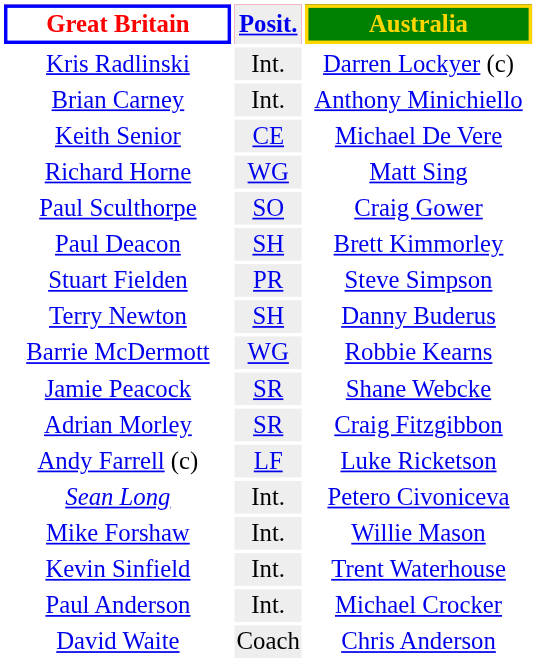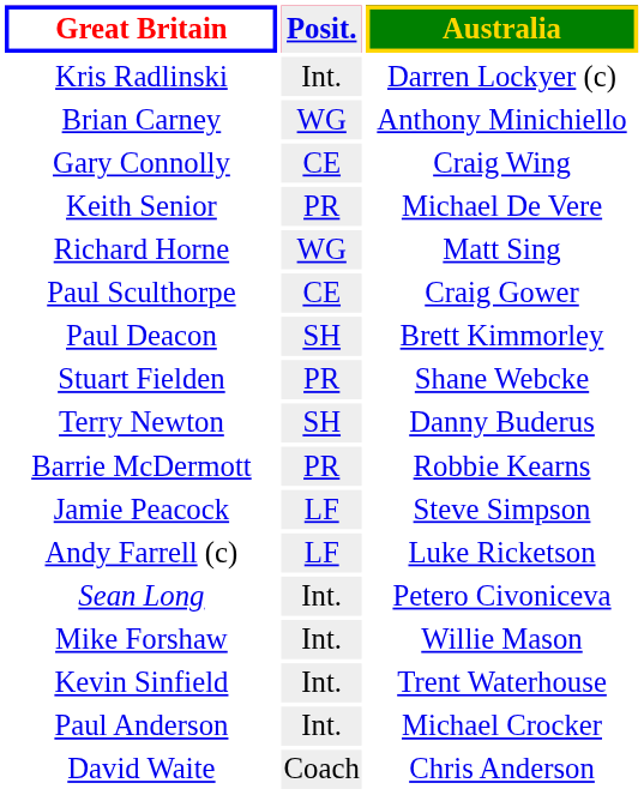Brian Carney | Posit.: Int. -> WG
+ row: Gary Connolly | CE | Craig Wing
Keith Senior | Posit.: CE -> PR
Paul Sculthorpe | Posit.: SO -> CE
Stuart Fielden | Australia: Steve Simpson -> Shane Webcke
Barrie McDermott | Posit.: WG -> PR
Jamie Peacock | Posit.: SR -> LF
Jamie Peacock | Australia: Shane Webcke -> Steve Simpson
- row: Adrian Morley | SR | Craig Fitzgibbon
